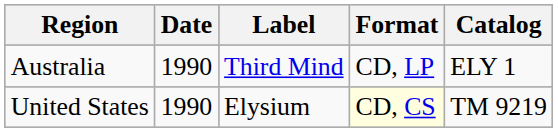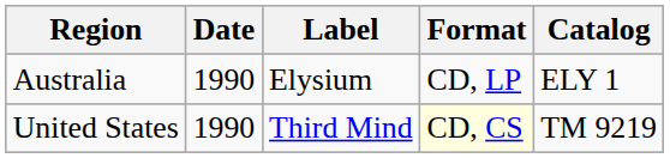Australia | Label: Third Mind -> Elysium
United States | Label: Elysium -> Third Mind
